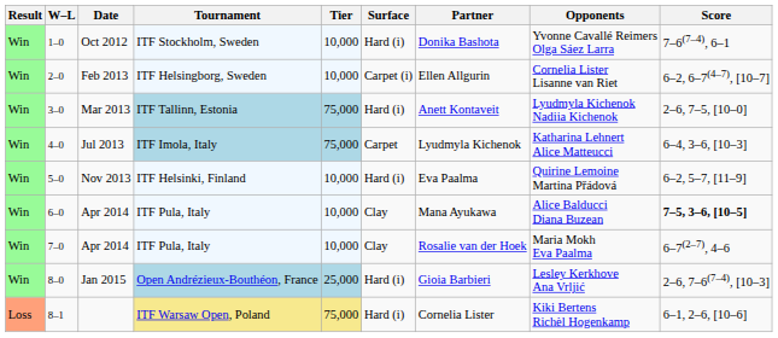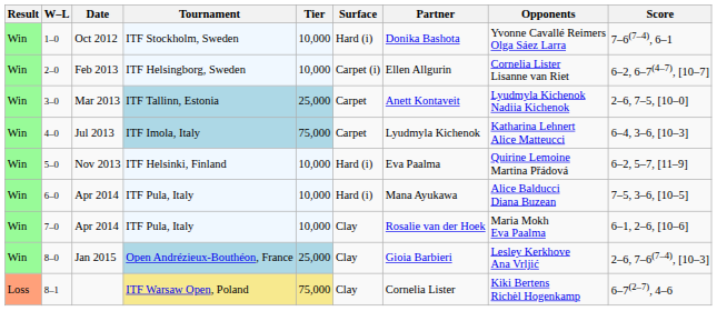3–0 | Tier: 75,000 -> 25,000
3–0 | Surface: Hard (i) -> Carpet
6–0 | Surface: Clay -> Hard (i)
6–0 | Score: bold -> normal
7–0 | Score: 6–7(2–7), 4–6 -> 6–1, 2–6, [10–6]
8–0 | Surface: Hard (i) -> Clay
8–1 | Surface: Hard (i) -> Clay
8–1 | Score: 6–1, 2–6, [10–6] -> 6–7(2–7), 4–6
